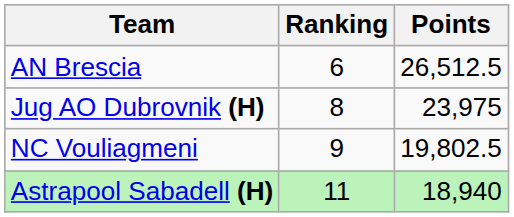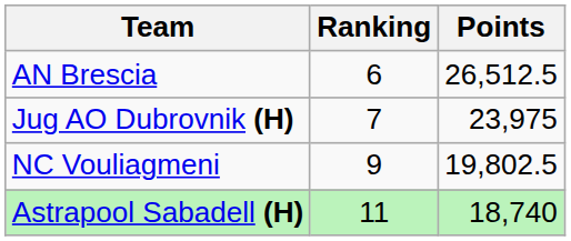Jug AO Dubrovnik (H) | Ranking: 8 -> 7
Astrapool Sabadell (H) | Points: 18,940 -> 18,740
